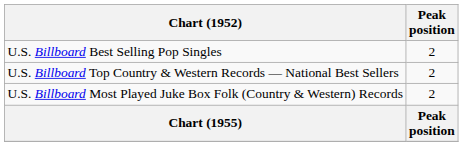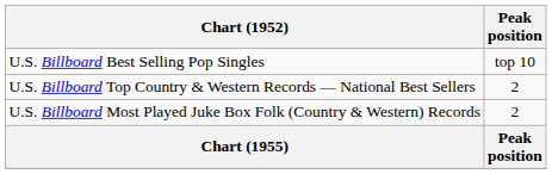U.S. Billboard Best Selling Pop Singles | Peak position: 2 -> top 10
